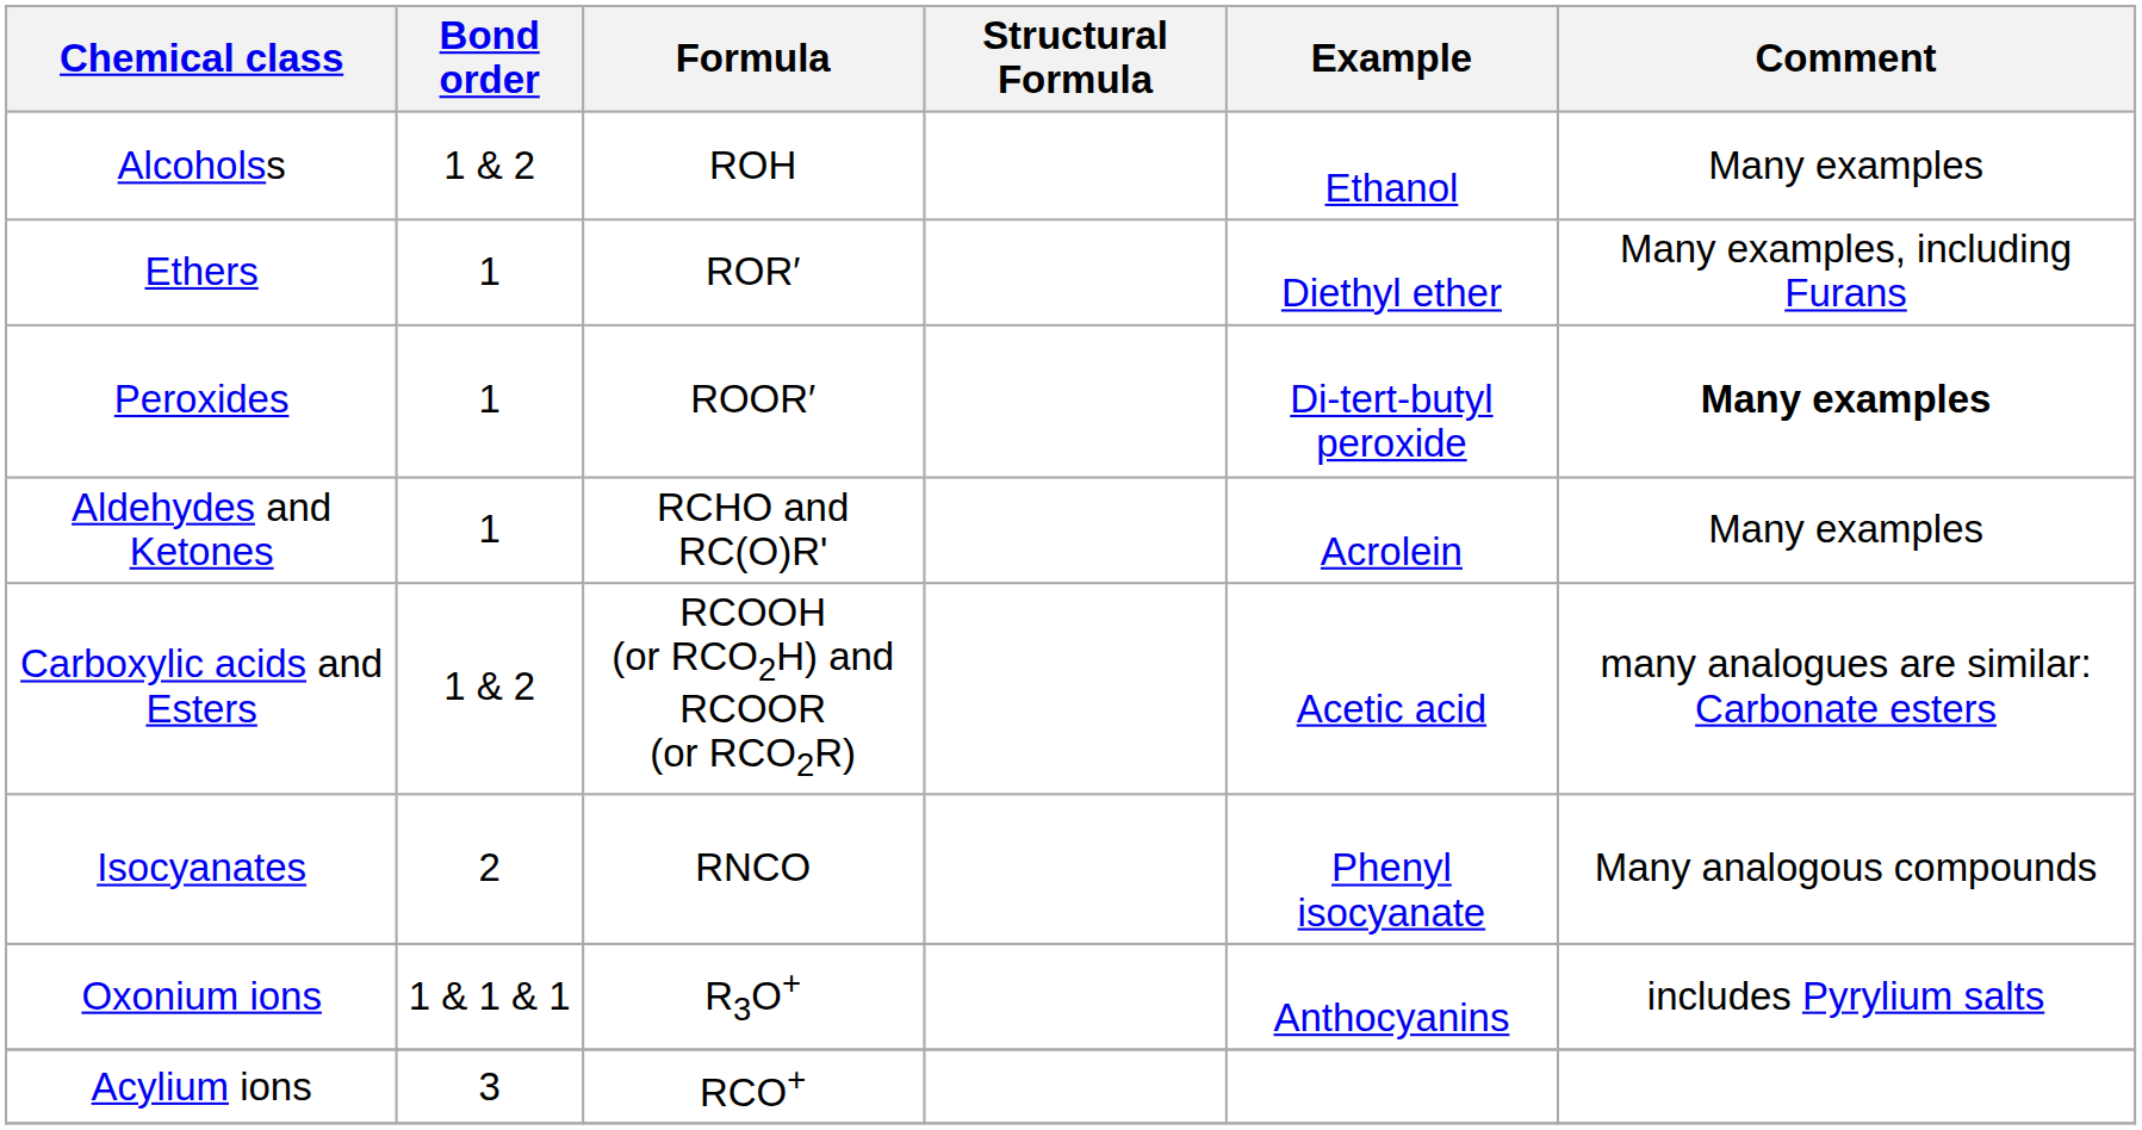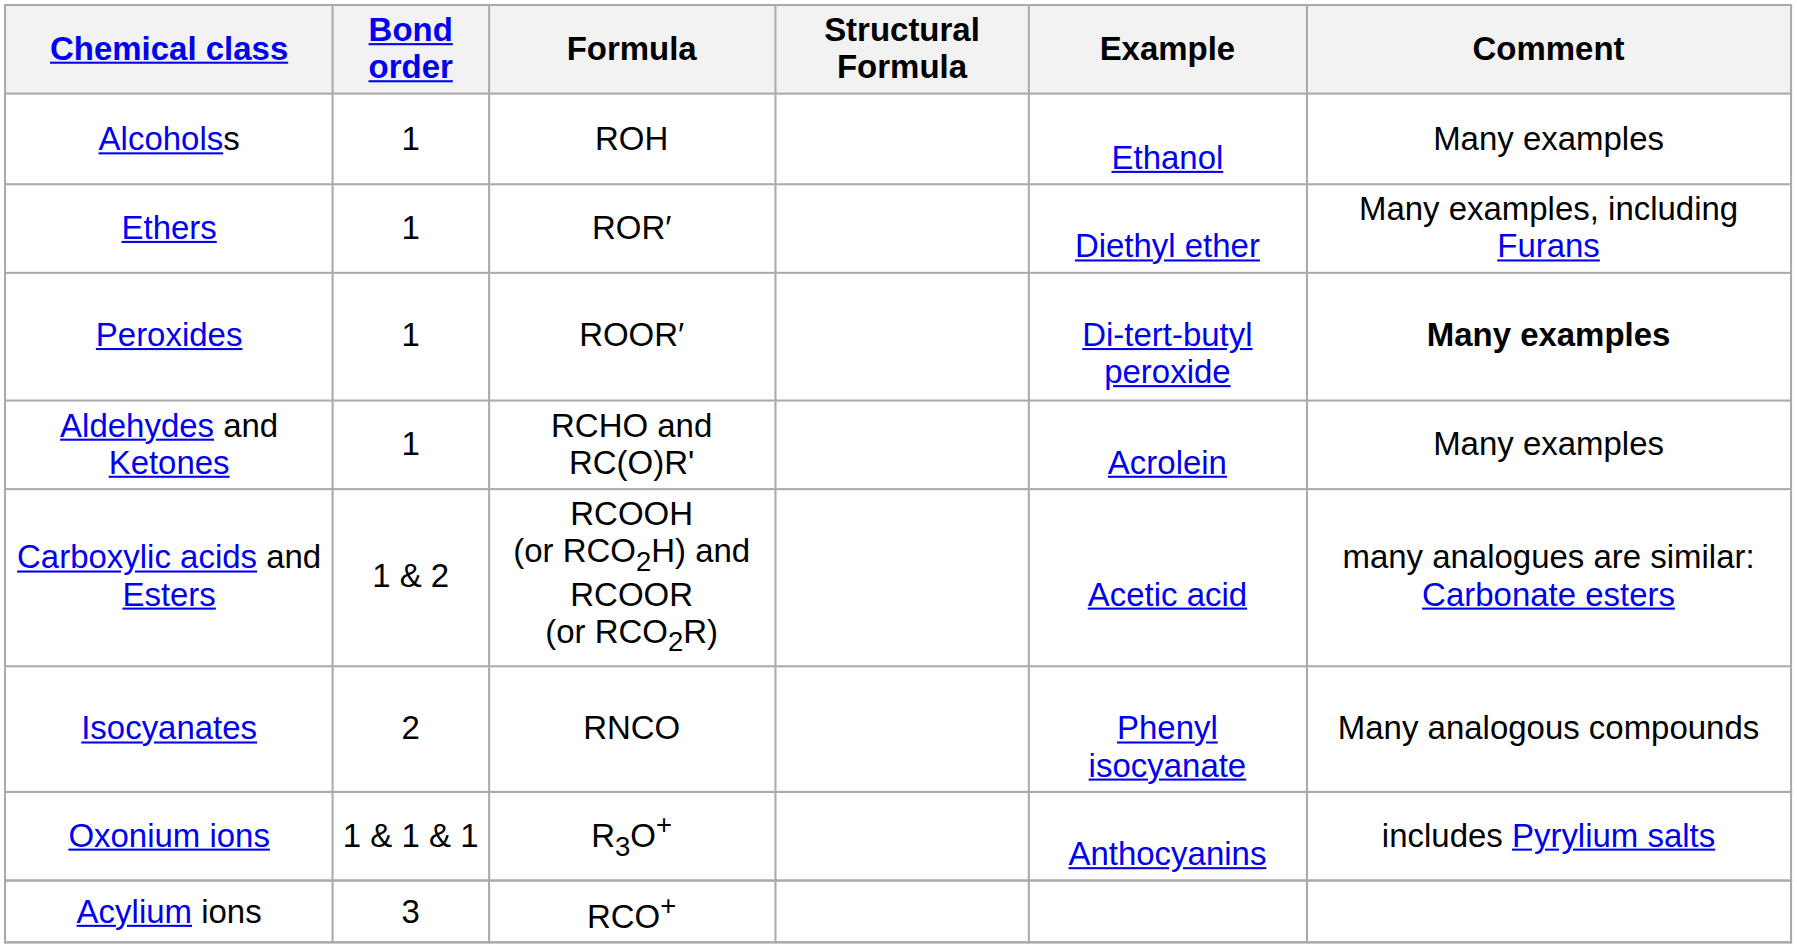Alcoholss | Bond order: 1 & 2 -> 1
